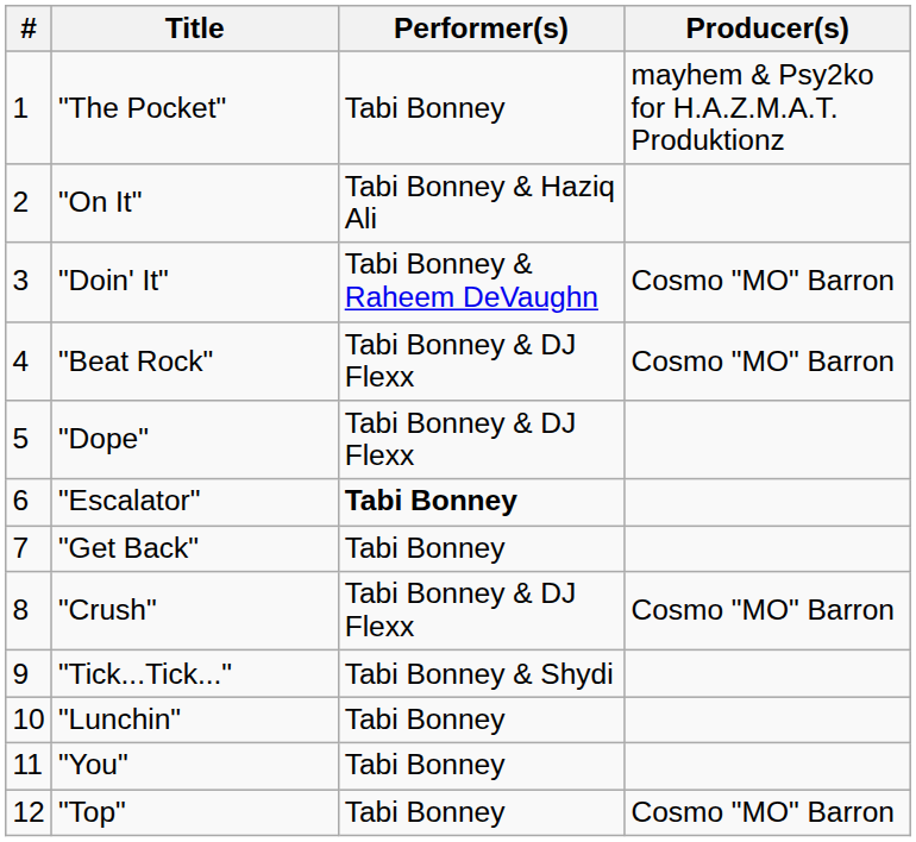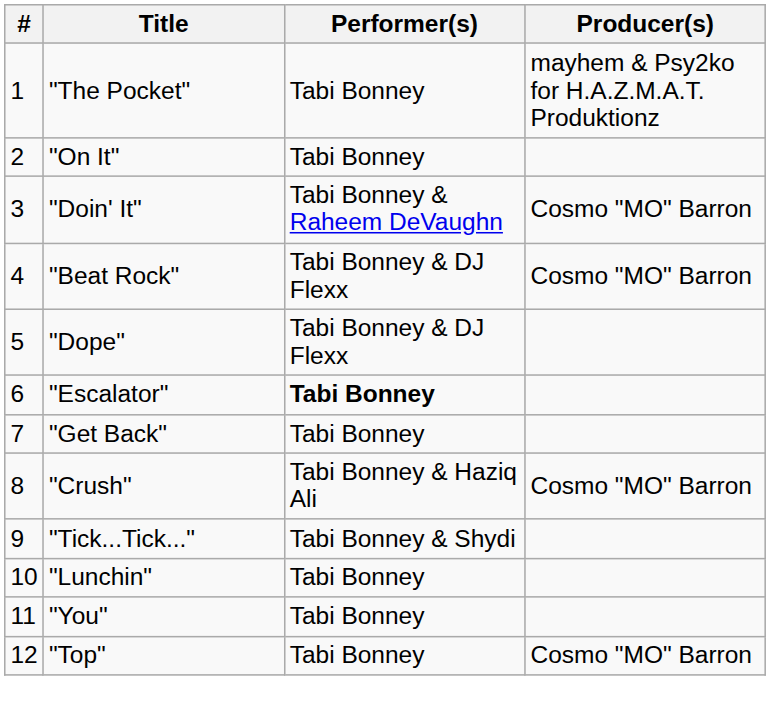"On It" | Performer(s): Tabi Bonney & Haziq Ali -> Tabi Bonney
"Crush" | Performer(s): Tabi Bonney & DJ Flexx -> Tabi Bonney & Haziq Ali
